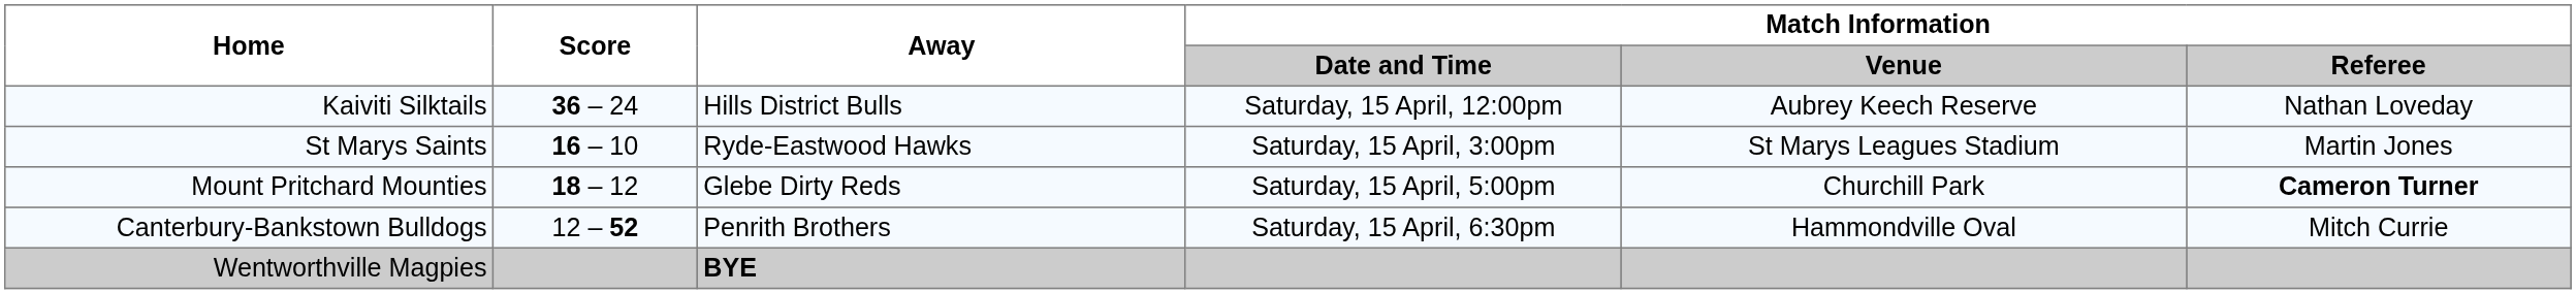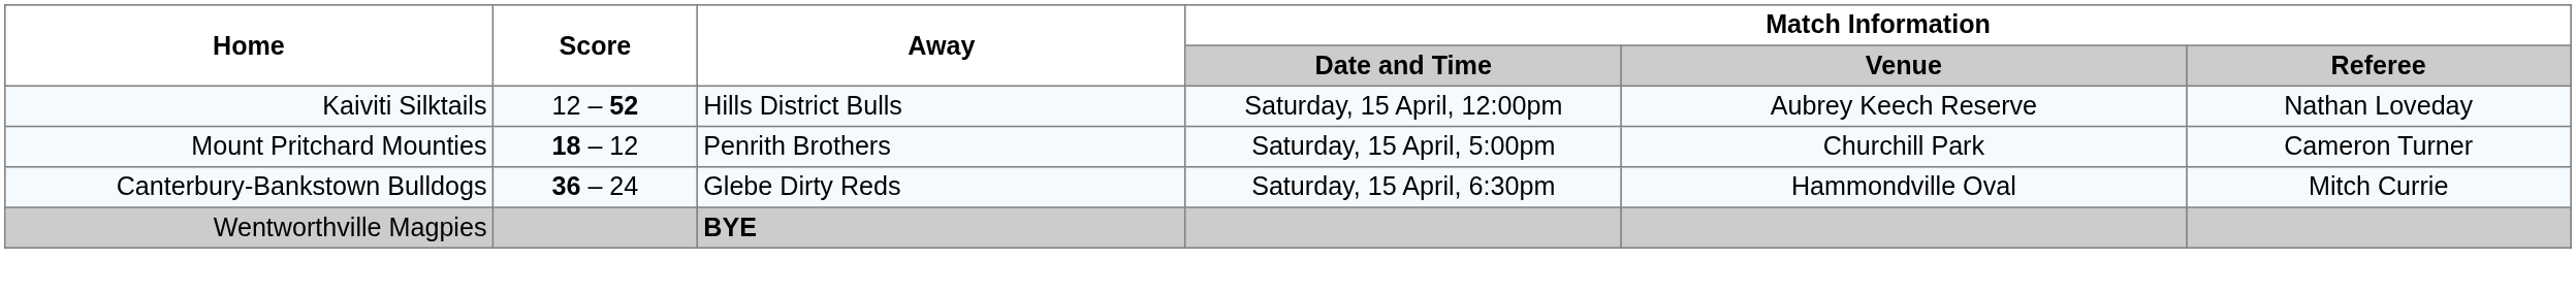Kaiviti Silktails | Score: 36 – 24 -> 12 – 52
- row: St Marys Saints | 16 – 10 | Ryde-Eastwood Hawks | Saturday, 15 April, 3:00pm | St Marys Leagues Stadium | Martin Jones
Mount Pritchard Mounties | Away: Glebe Dirty Reds -> Penrith Brothers
Mount Pritchard Mounties | Match Information / Referee: bold -> normal
Canterbury-Bankstown Bulldogs | Score: 12 – 52 -> 36 – 24
Canterbury-Bankstown Bulldogs | Away: Penrith Brothers -> Glebe Dirty Reds
